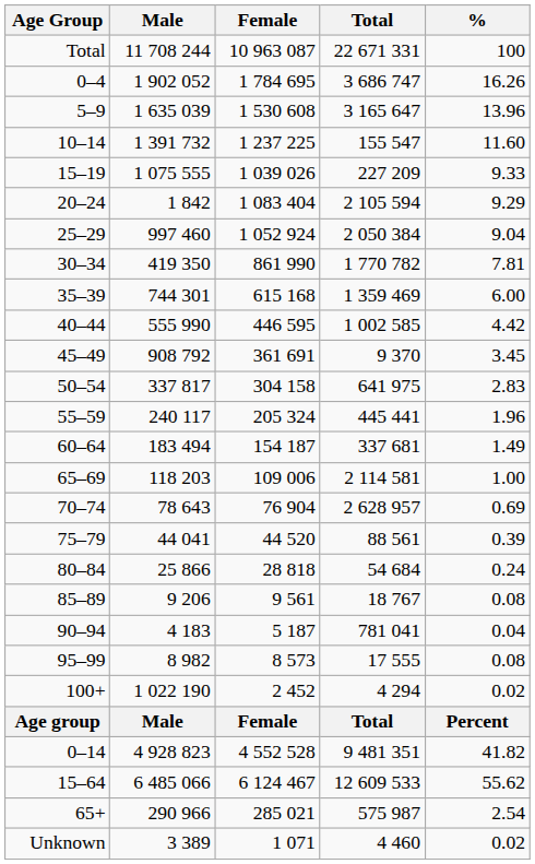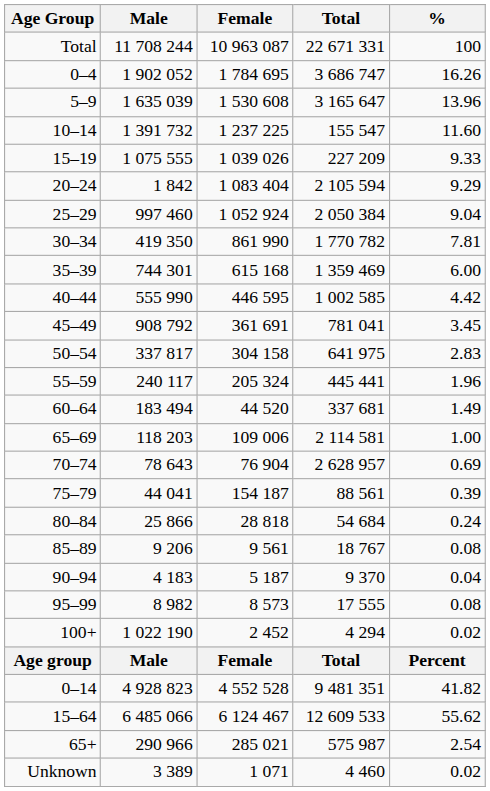45–49 | Total: 9 370 -> 781 041
60–64 | Female: 154 187 -> 44 520
75–79 | Female: 44 520 -> 154 187
90–94 | Total: 781 041 -> 9 370
